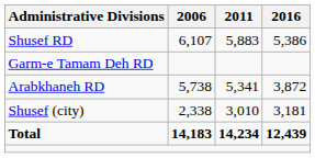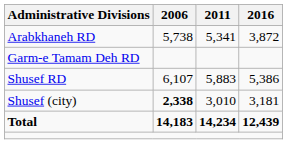rows swapped: Arabkhaneh RD <-> Shusef RD
Shusef (city) | 2006: normal -> bold
